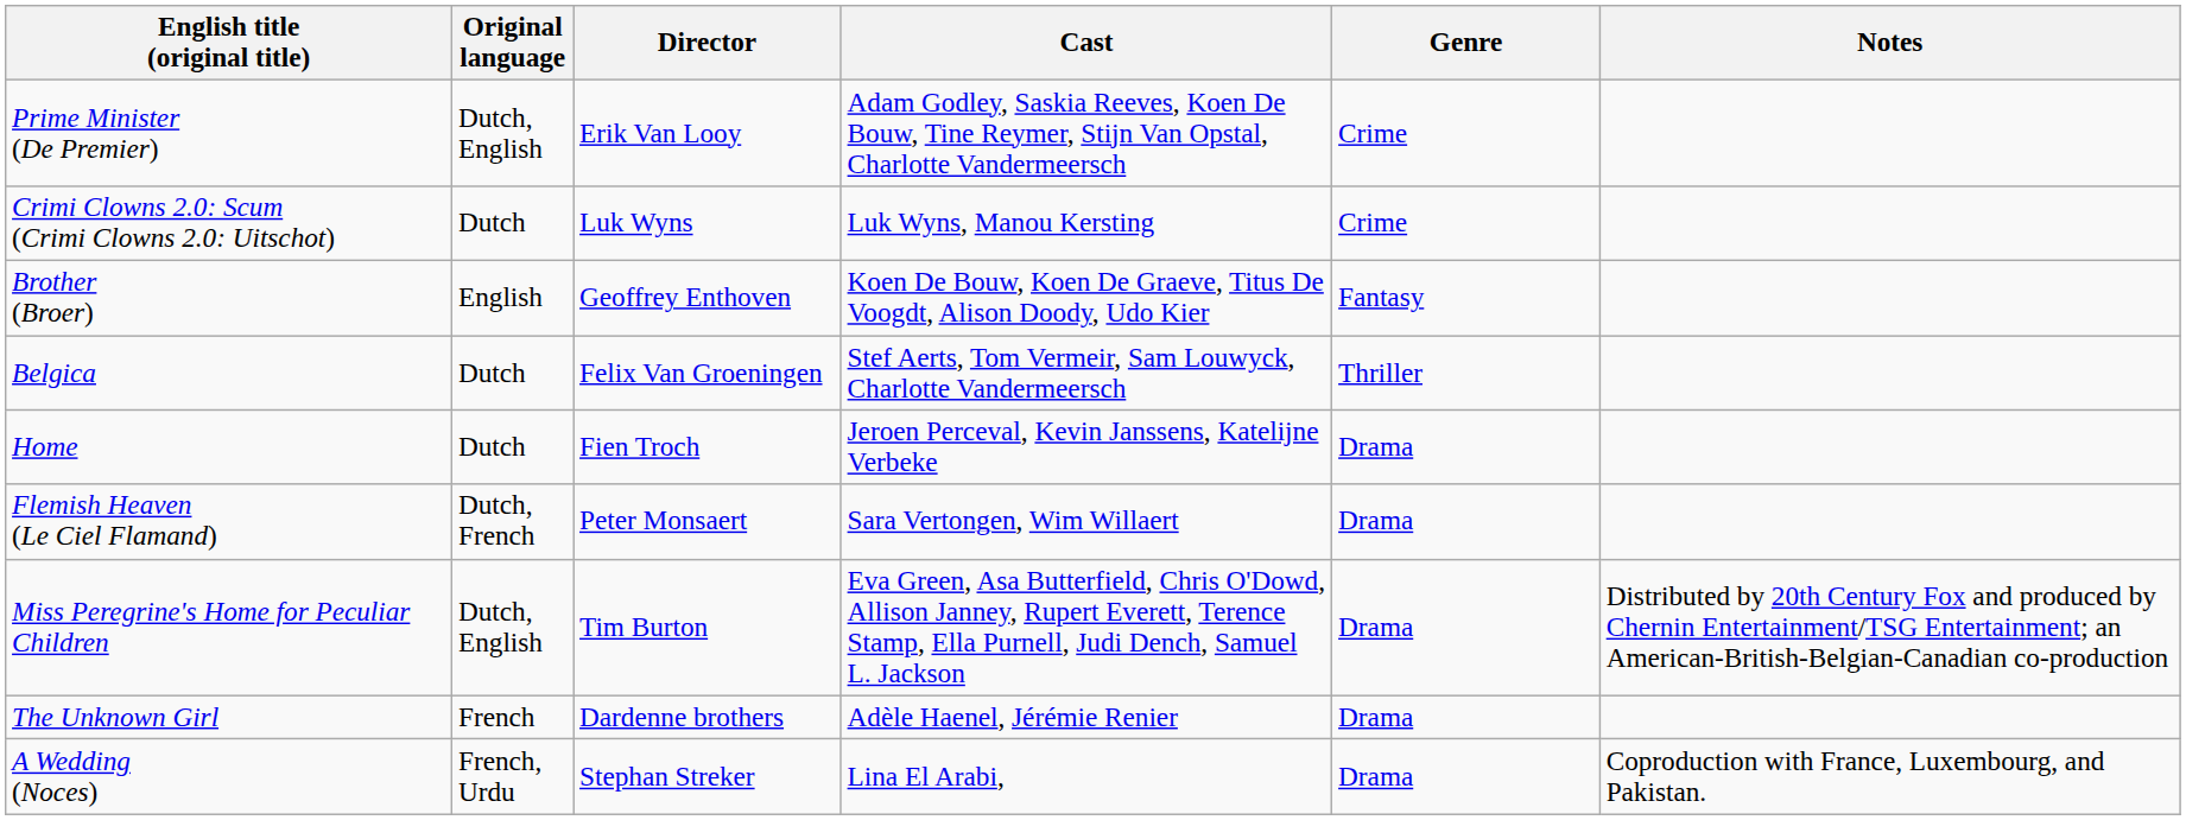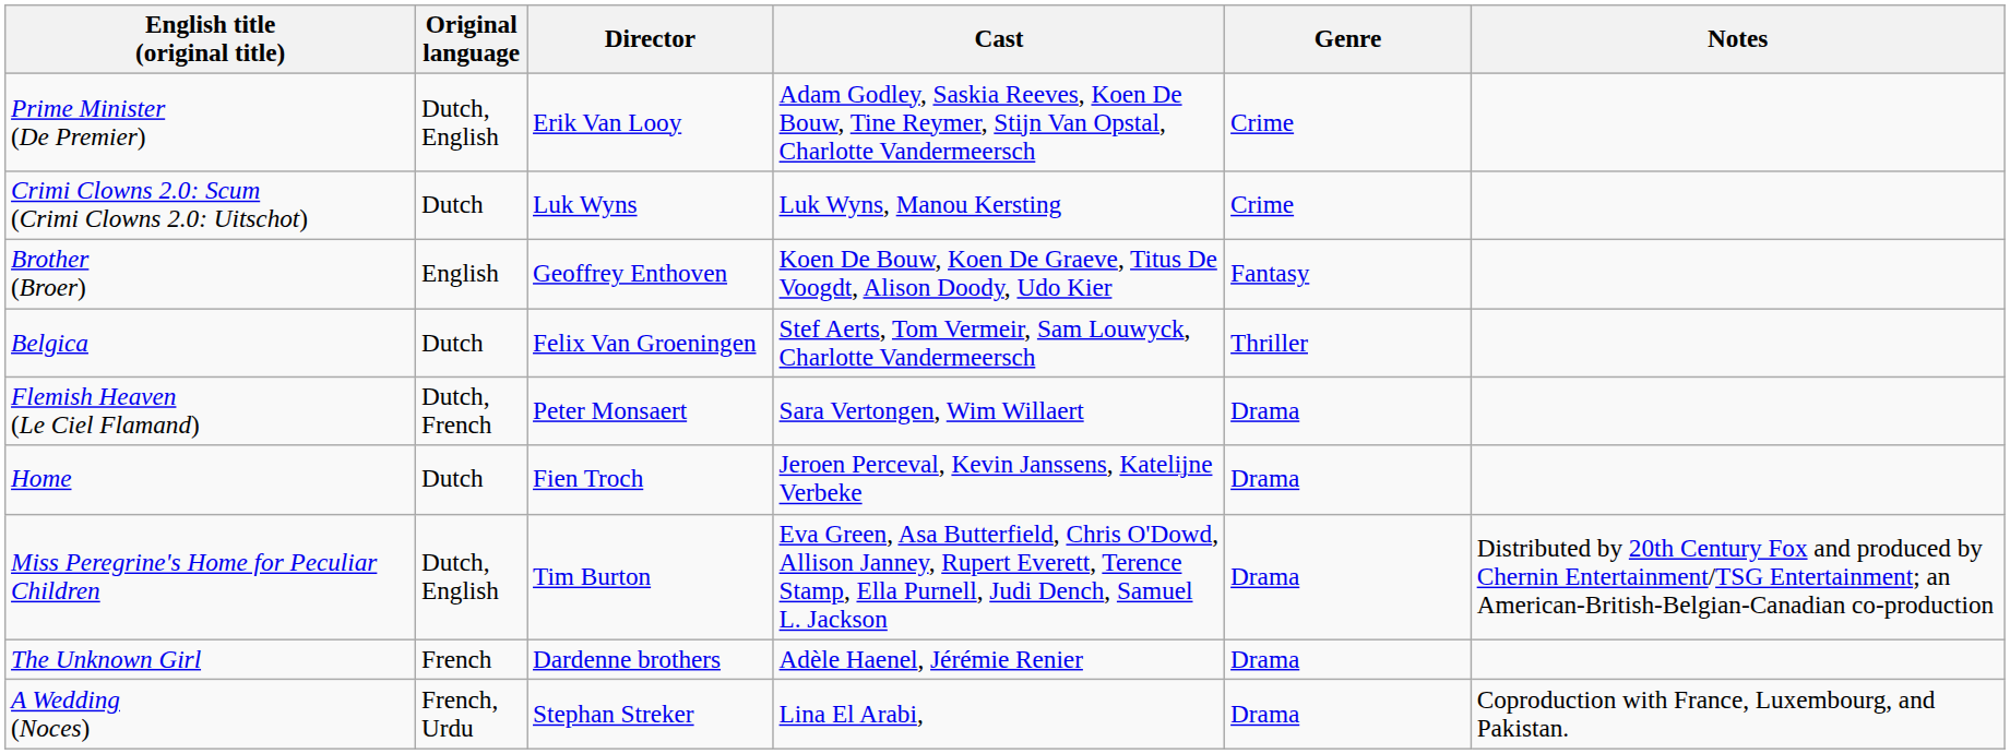rows swapped: Flemish Heaven (Le Ciel Flamand) <-> Home
